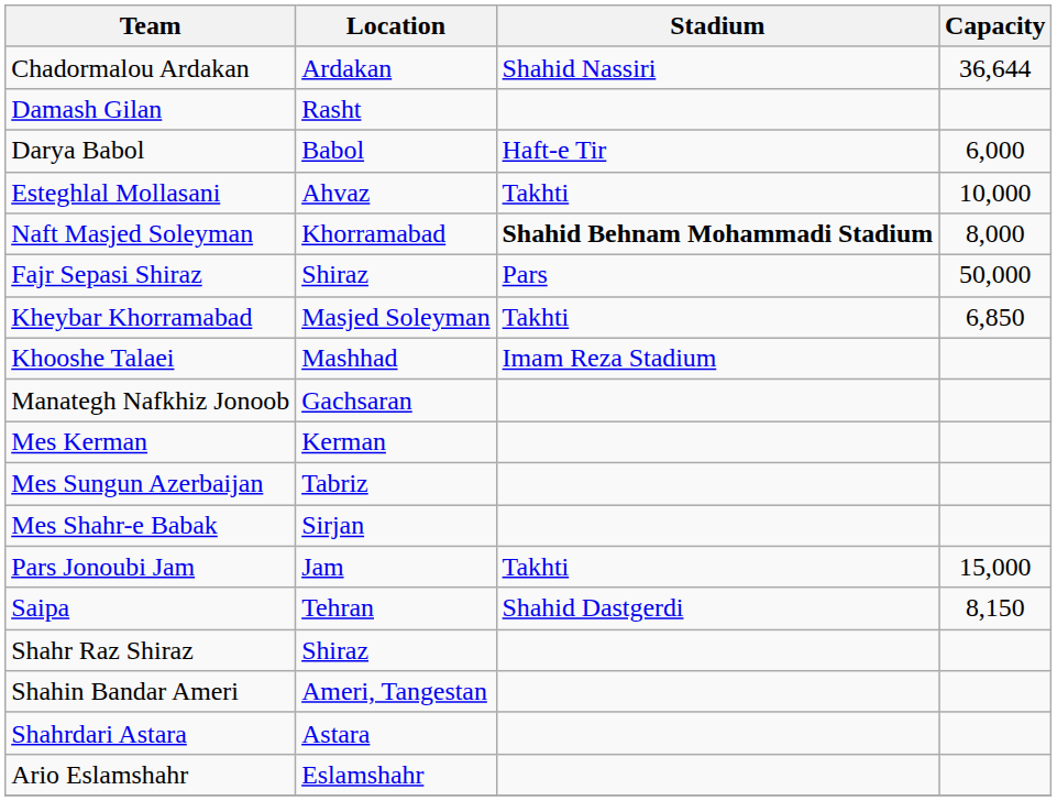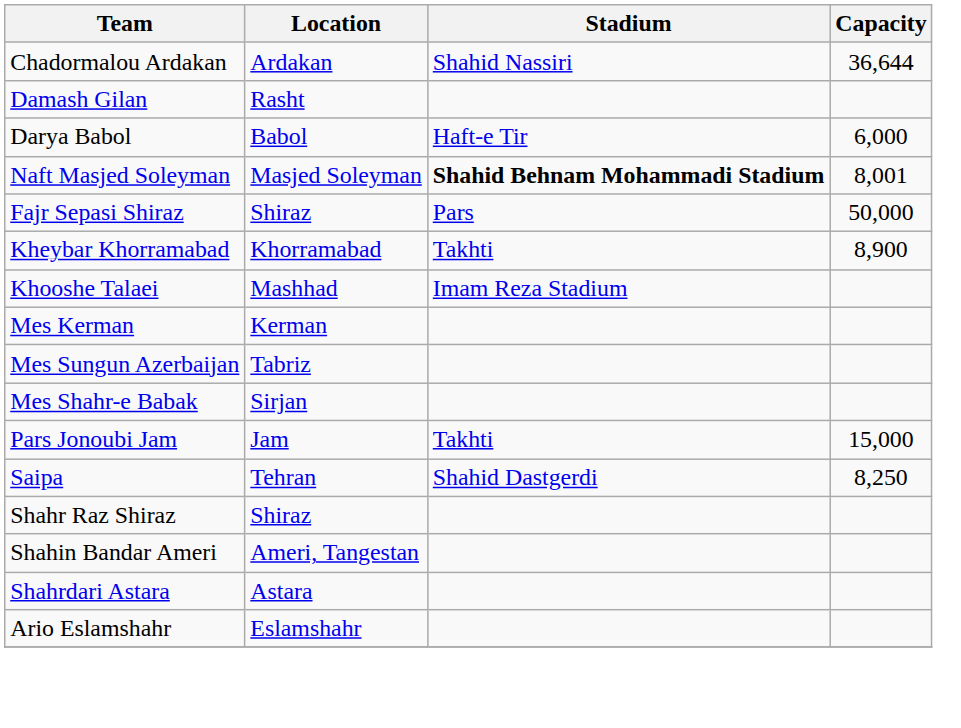- row: Esteghlal Mollasani | Ahvaz | Takhti | 10,000
Naft Masjed Soleyman | Location: Khorramabad -> Masjed Soleyman
Naft Masjed Soleyman | Capacity: 8,000 -> 8,001
Kheybar Khorramabad | Location: Masjed Soleyman -> Khorramabad
Kheybar Khorramabad | Capacity: 6,850 -> 8,900
- row: Manategh Nafkhiz Jonoob | Gachsaran
Saipa | Capacity: 8,150 -> 8,250
